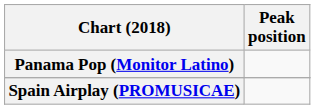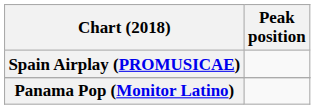rows swapped: Panama Pop (Monitor Latino) <-> Spain Airplay (PROMUSICAE)
